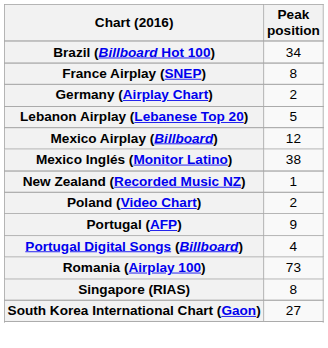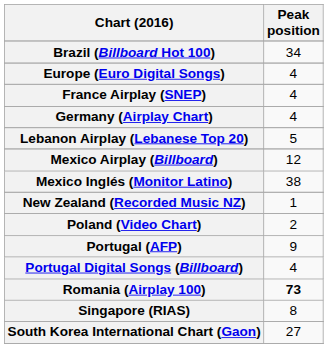+ row: Europe (Euro Digital Songs) | 4
France Airplay (SNEP) | Peak position: 8 -> 4
Germany (Airplay Chart) | Peak position: 2 -> 4
Romania (Airplay 100) | Peak position: normal -> bold
